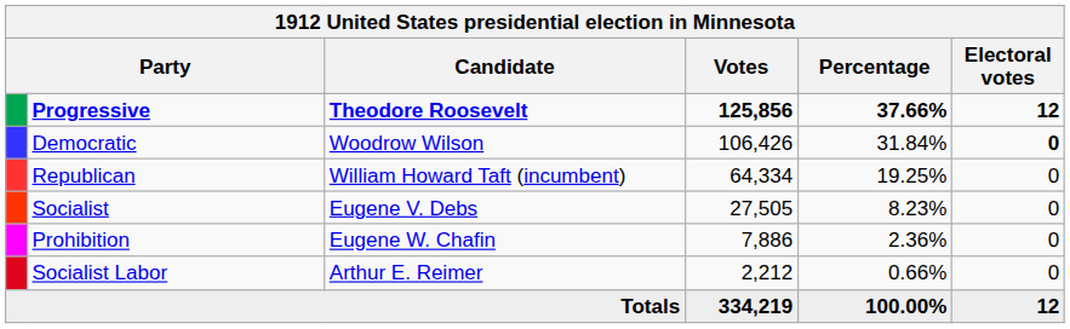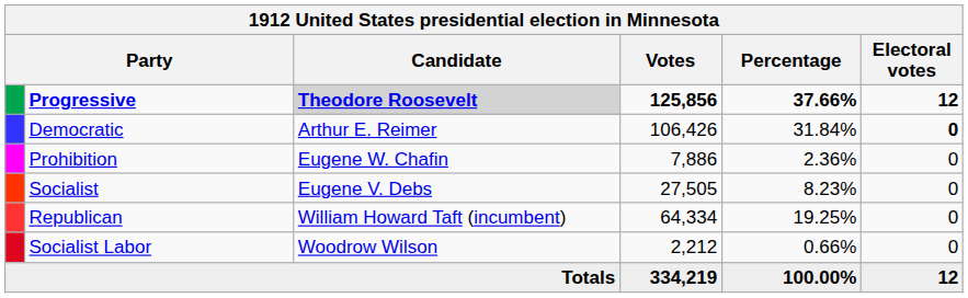Progressive | Candidate: no background -> lightgrey background
Democratic | Candidate: Woodrow Wilson -> Arthur E. Reimer
rows swapped: Republican <-> Prohibition
Socialist Labor | Candidate: Arthur E. Reimer -> Woodrow Wilson
